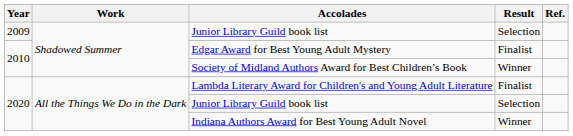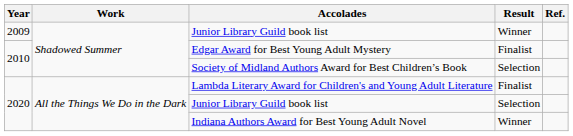2009 / Junior Library Guild book list | Result: Selection -> Winner
Society of Midland Authors Award for Best Children’s Book | Result: Winner -> Selection
